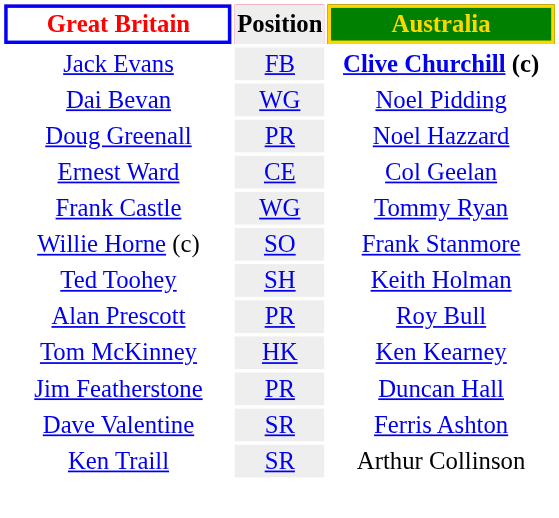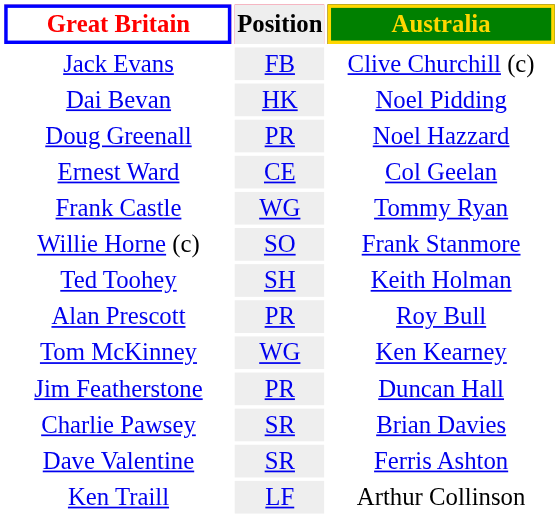Jack Evans | Australia: bold -> normal
Dai Bevan | Position: WG -> HK
Tom McKinney | Position: HK -> WG
+ row: Charlie Pawsey | SR | Brian Davies
Ken Traill | Position: SR -> LF
